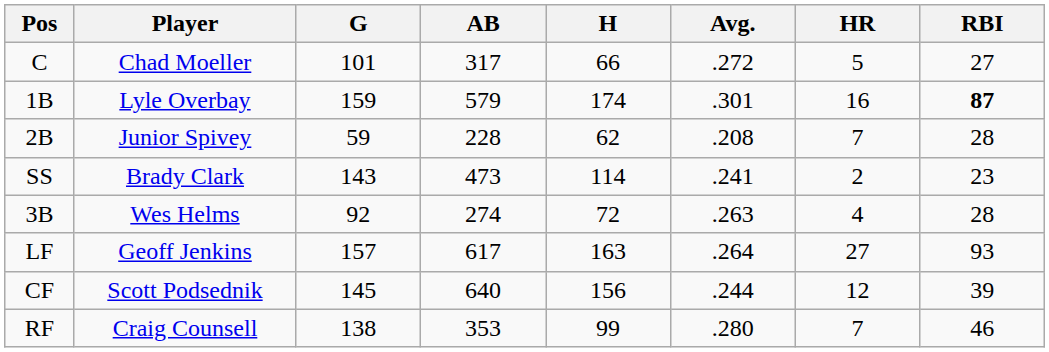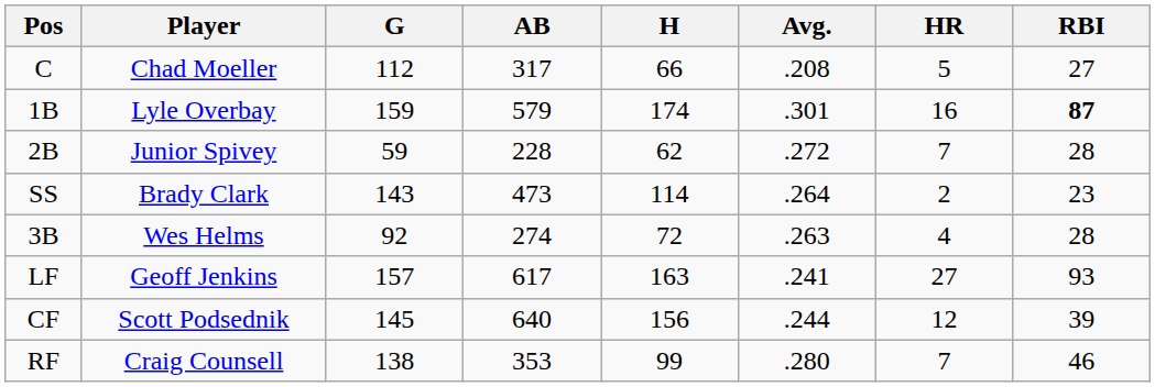C | G: 101 -> 112
C | Avg.: .272 -> .208
2B | Avg.: .208 -> .272
SS | Avg.: .241 -> .264
LF | Avg.: .264 -> .241
